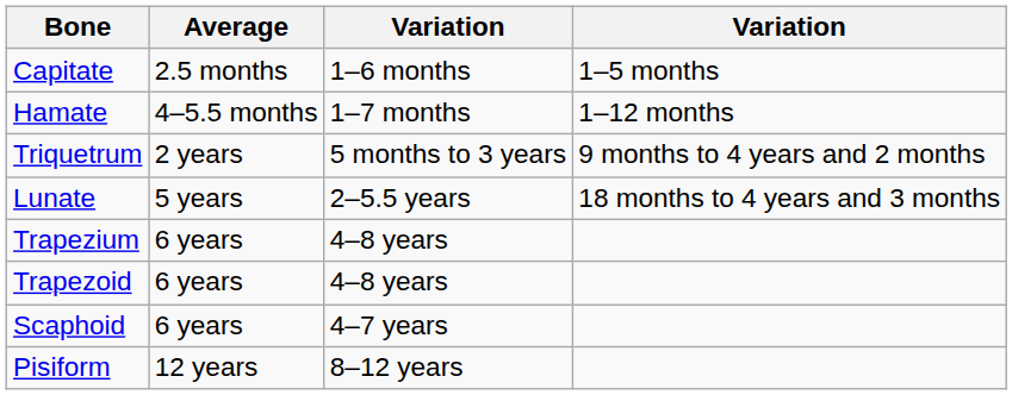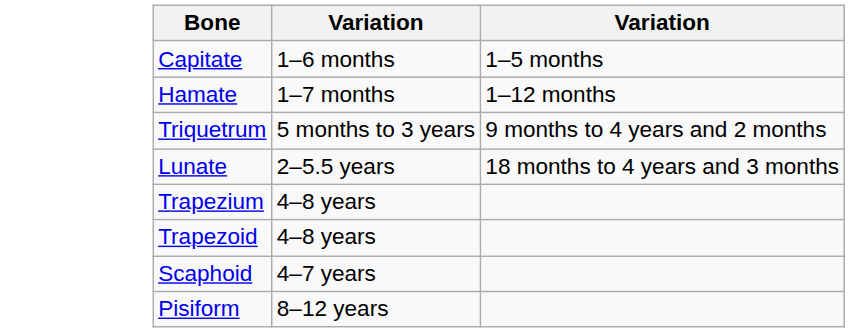- column: Average | 2.5 months | 4–5.5 months | 2 years | 5 years | 6 years | 6 years | 6 years | 12 years
